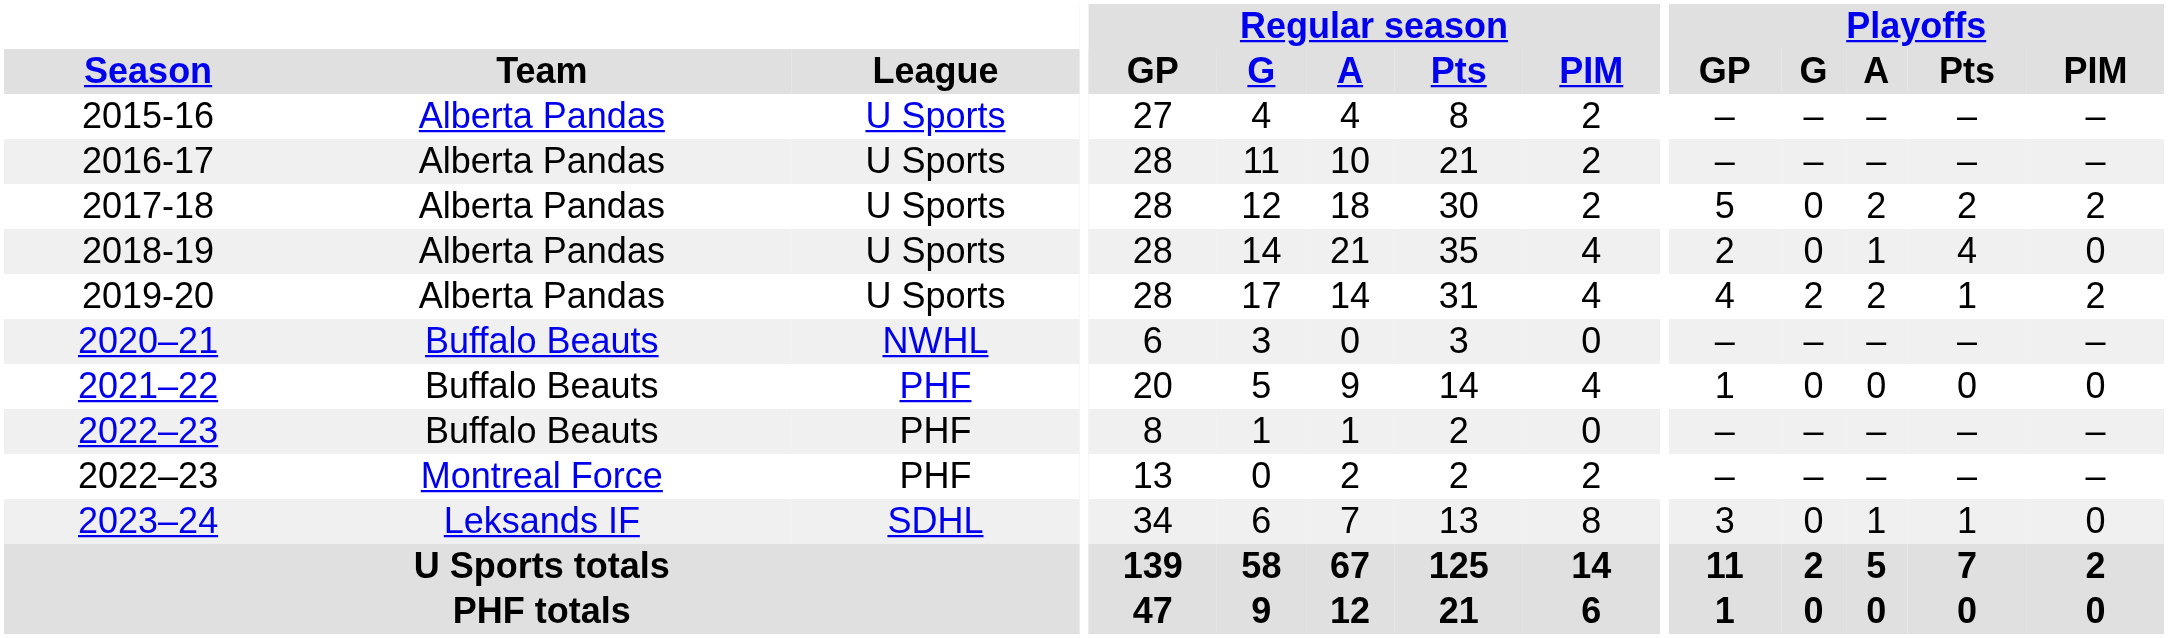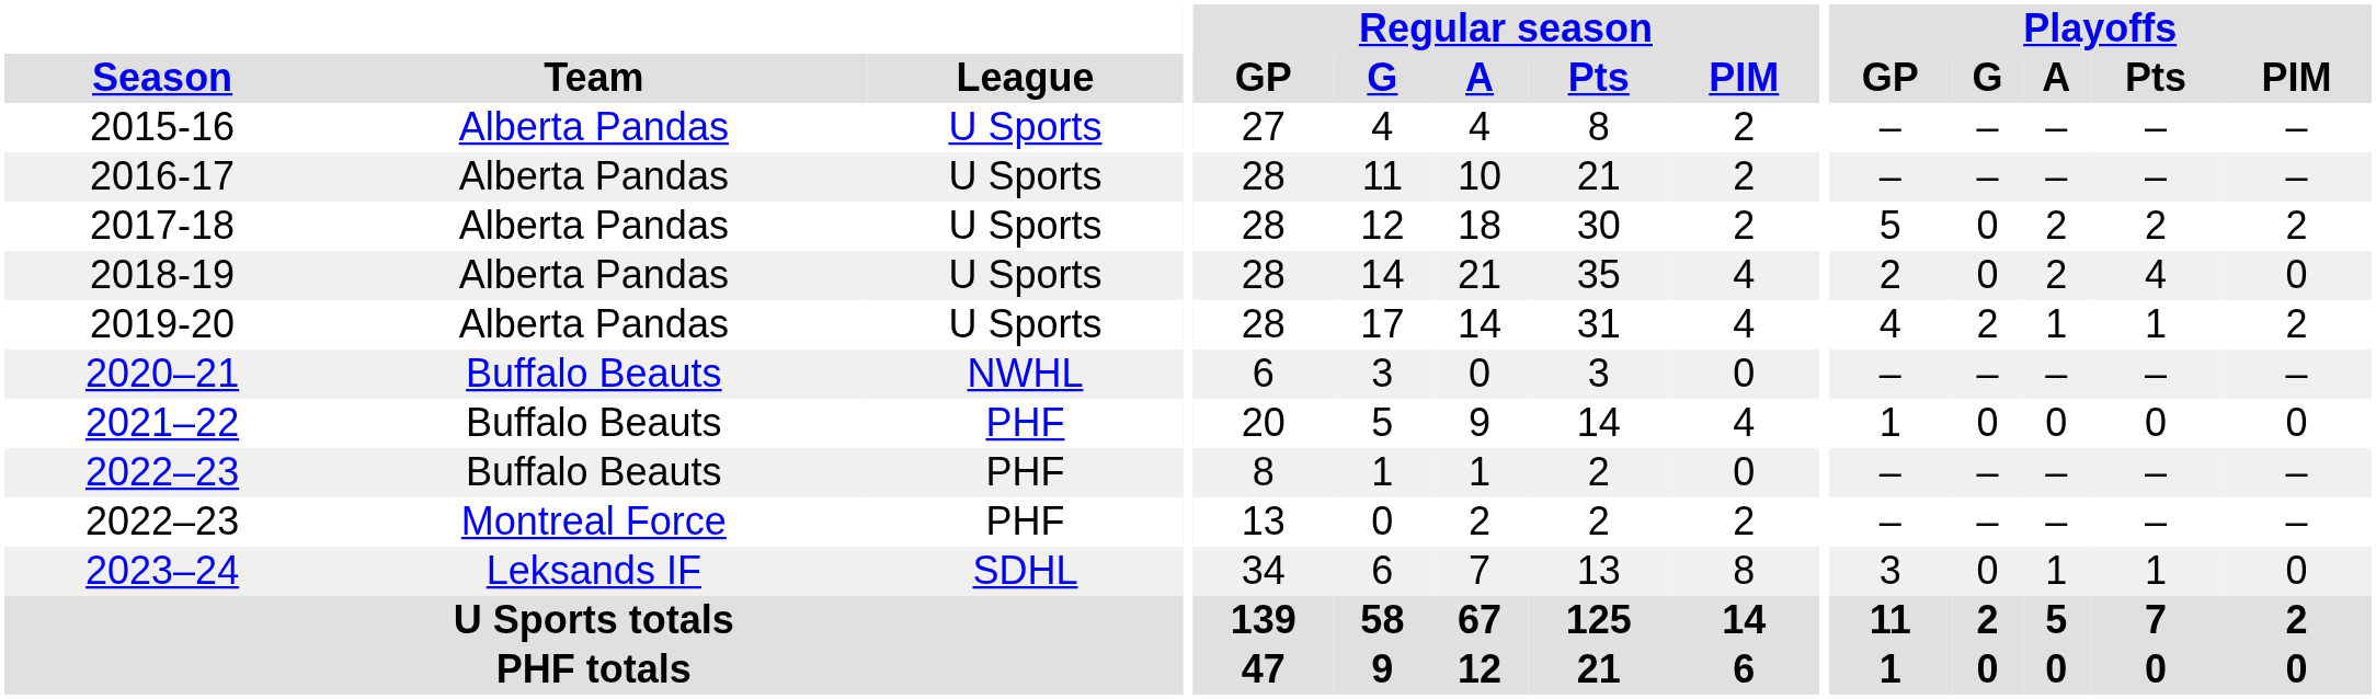2018-19 | Playoffs / A: 1 -> 2
2019-20 | Playoffs / A: 2 -> 1
